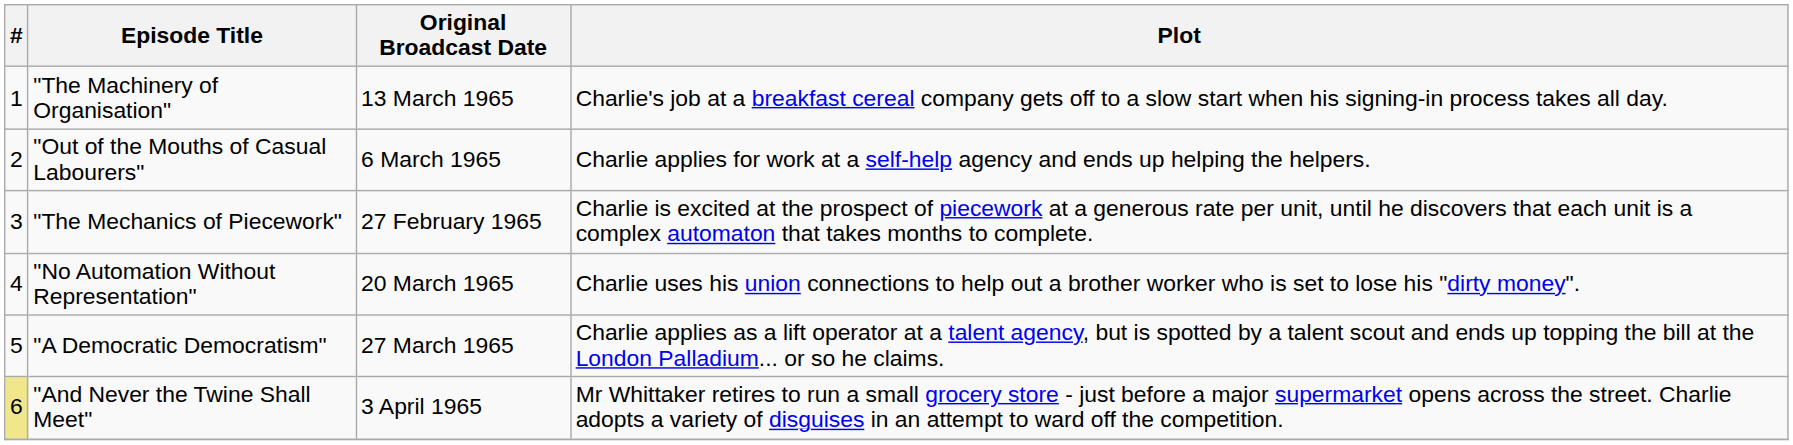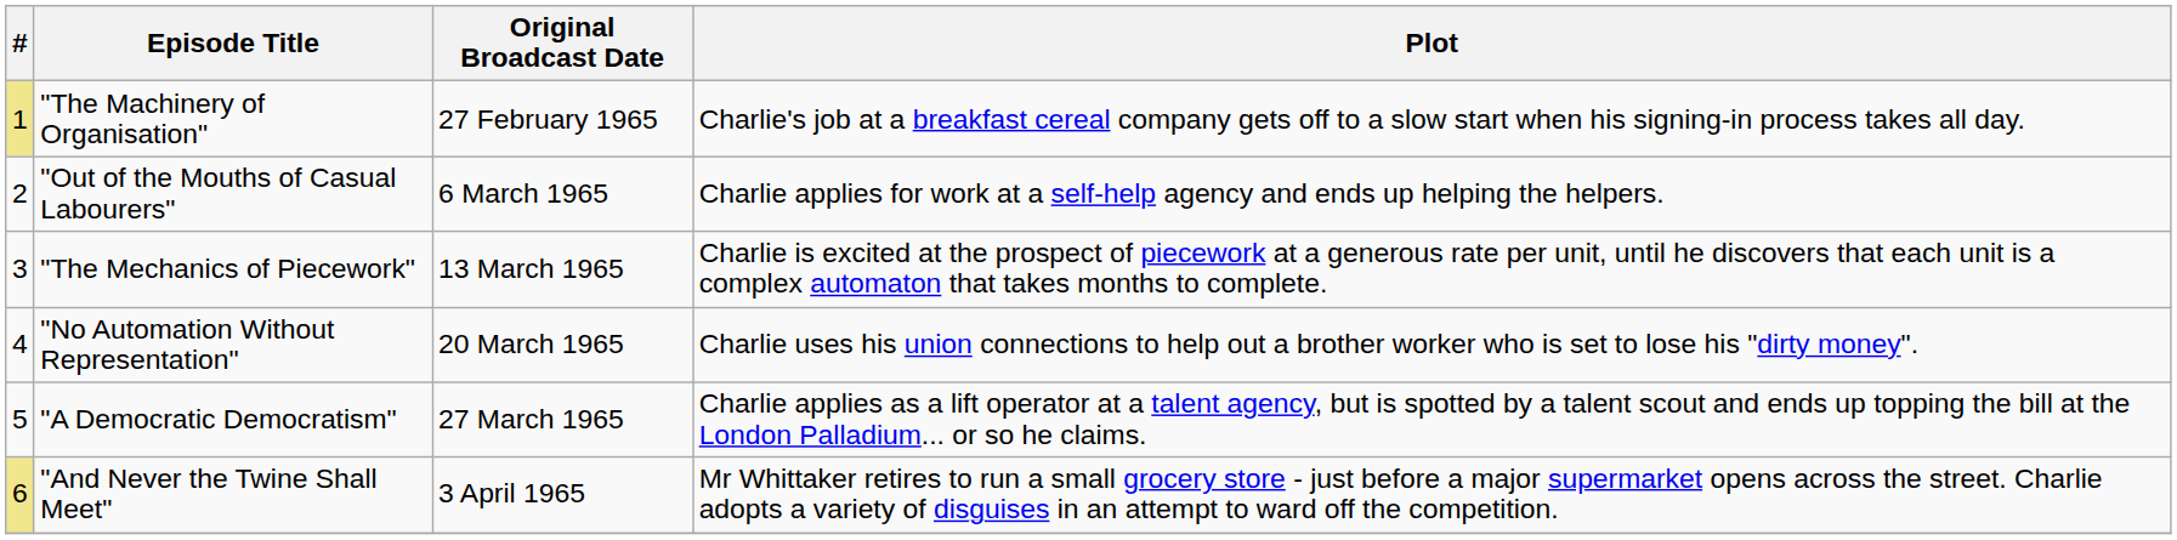"The Machinery of Organisation" | #: no background -> khaki background
"The Machinery of Organisation" | Original Broadcast Date: 13 March 1965 -> 27 February 1965
"The Mechanics of Piecework" | Original Broadcast Date: 27 February 1965 -> 13 March 1965
